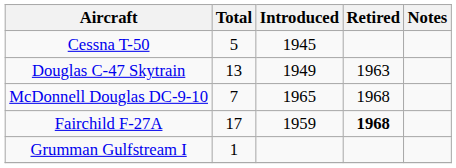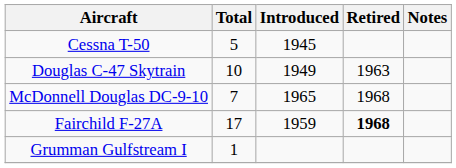Douglas C-47 Skytrain | Total: 13 -> 10
